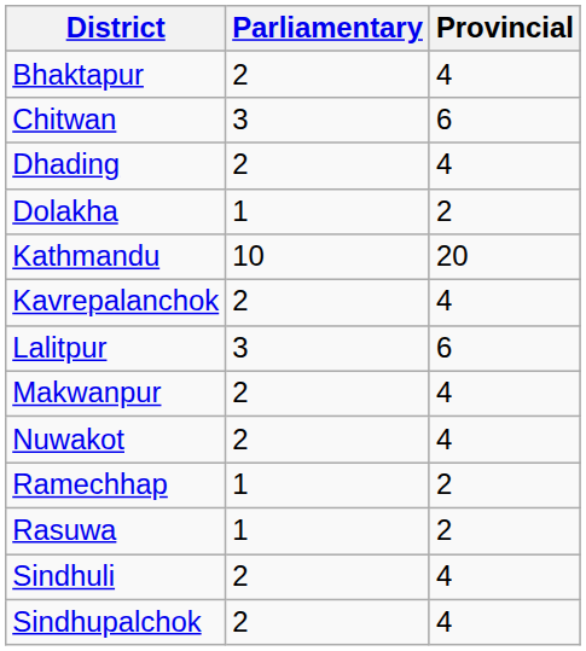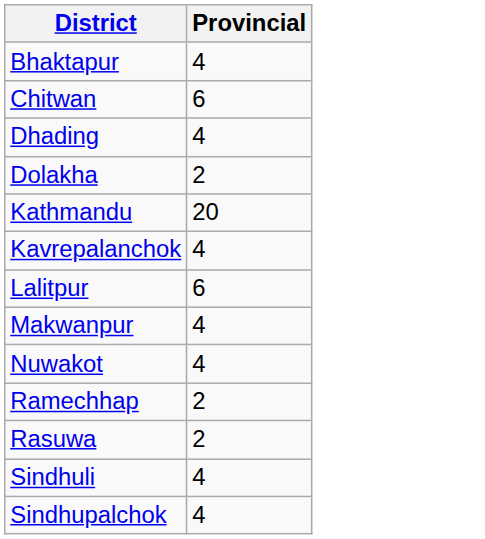- column: Parliamentary | 2 | 3 | 2 | 1 | 10 | 2 | 3 | 2 | 2 | 1 | 1 | 2 | 2
